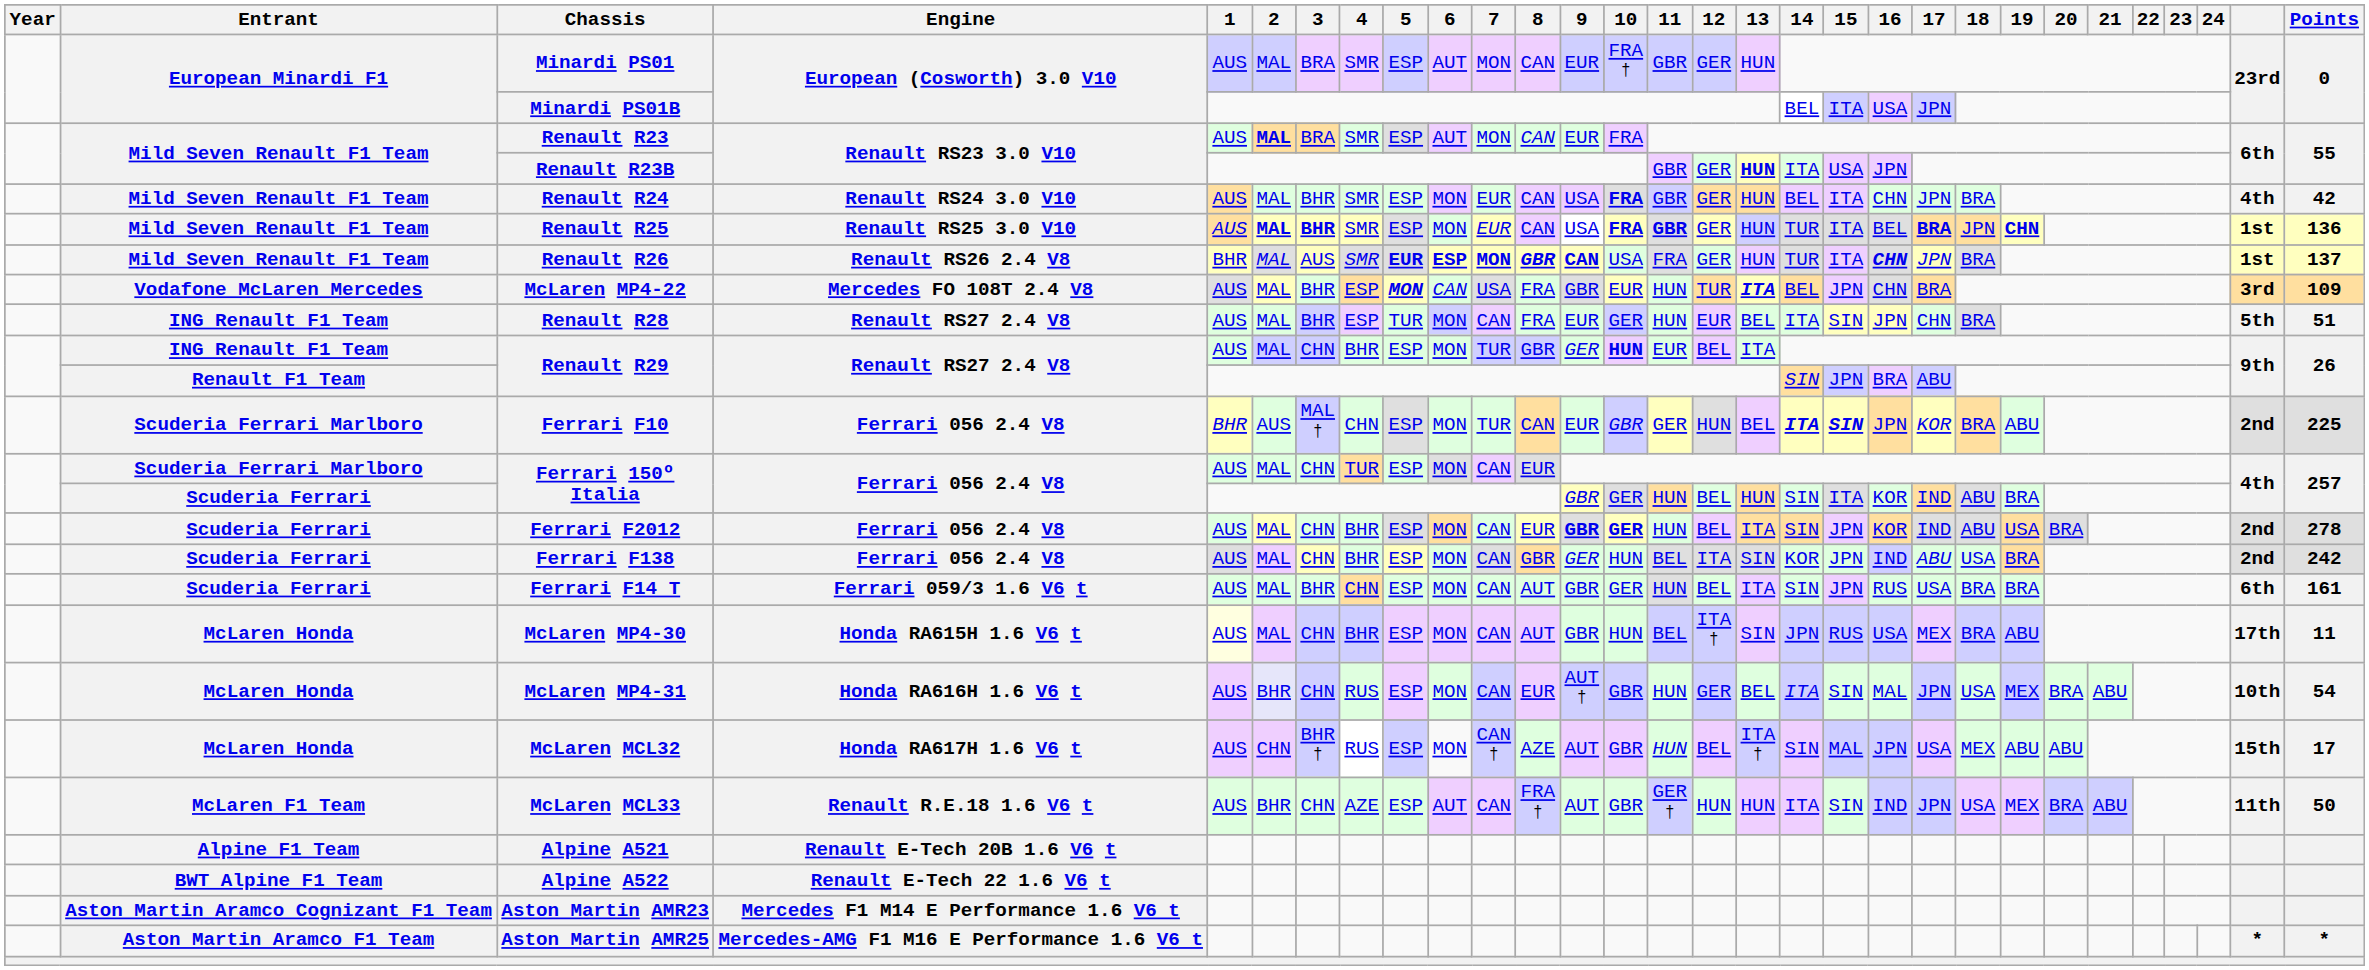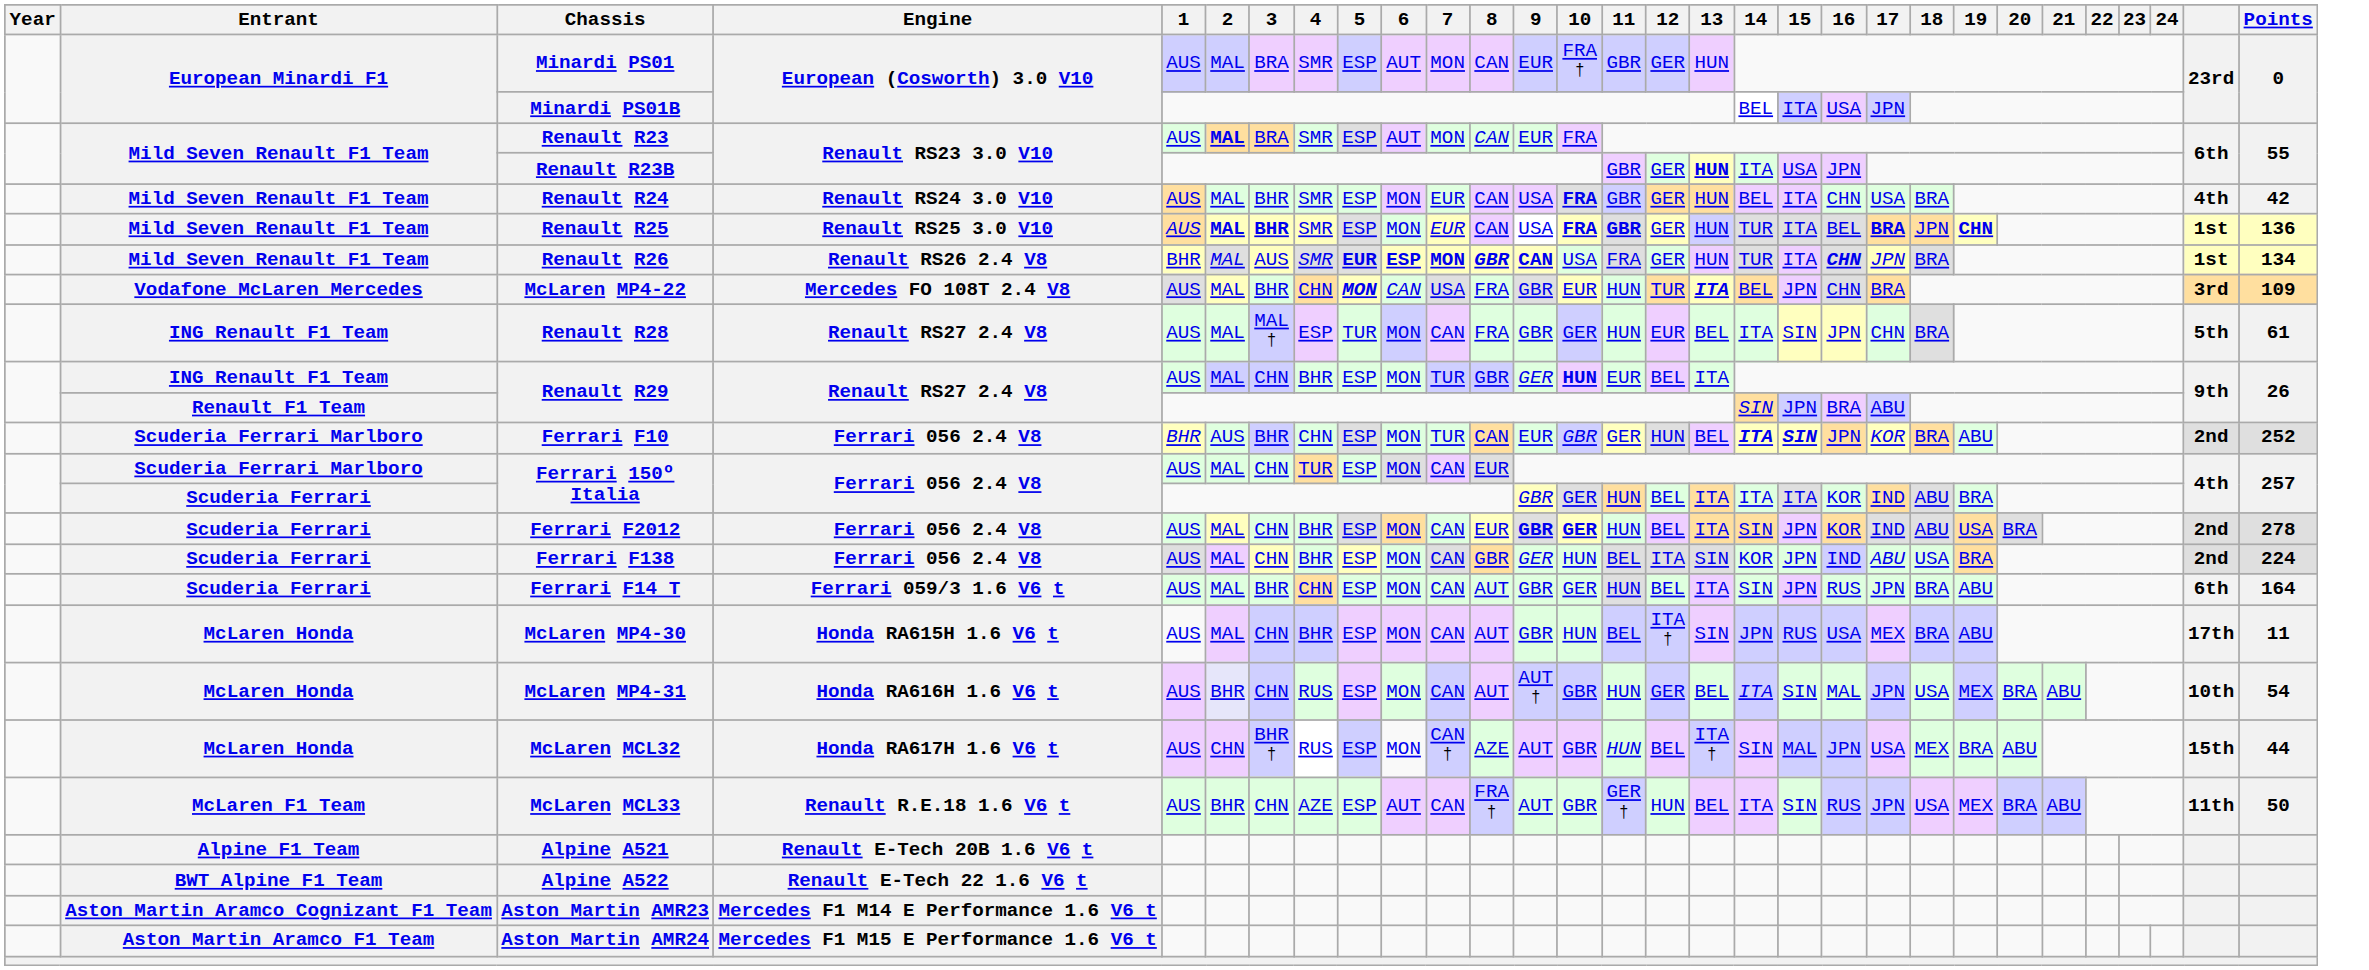Renault R24 | 17: JPN -> USA
Renault R26 | Points: 137 -> 134
McLaren MP4-22 | 4: ESP -> CHN
Renault R28 | 3: BHR -> MAL †
Renault R28 | 9: EUR -> GBR
Renault R28 | Points: 51 -> 61
Ferrari F10 | 3: MAL † -> BHR
Ferrari F10 | Points: 225 -> 252
Scuderia Ferrari / Ferrari 150º Italia | 13: HUN -> ITA
Scuderia Ferrari / Ferrari 150º Italia | 14: SIN -> ITA
Ferrari F138 | Points: 242 -> 224
Ferrari F14 T | 17: USA -> JPN
Ferrari F14 T | 19: BRA -> ABU
Ferrari F14 T | Points: 161 -> 164
McLaren MP4-30 | 1: lightyellow background -> no background
McLaren MP4-31 | 8: EUR -> AUT
McLaren MCL32 | 19: ABU -> BRA
McLaren MCL32 | Points: 17 -> 44
McLaren MCL33 | 13: HUN -> BEL
McLaren MCL33 | 16: IND -> RUS
+ row: Aston Martin Aramco F1 Team | Aston Martin AMR24 | Mercedes F1 M15 E Performance 1.6 V6 t
- row: Aston Martin Aramco F1 Team | Aston Martin AMR25 | Mercedes-AMG F1 M16 E Performance 1.6 V6 t | * | *
